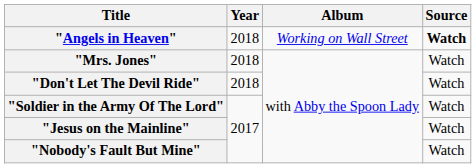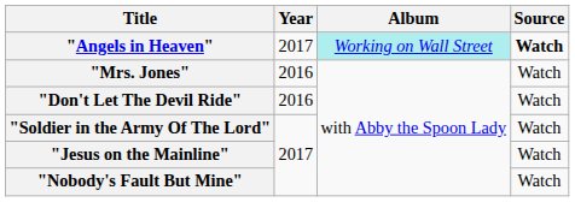"Angels in Heaven" | Year: 2018 -> 2017
"Angels in Heaven" | Album: no background -> paleturquoise background
"Mrs. Jones" | Year: 2018 -> 2016
"Don't Let The Devil Ride" | Year: 2018 -> 2016
